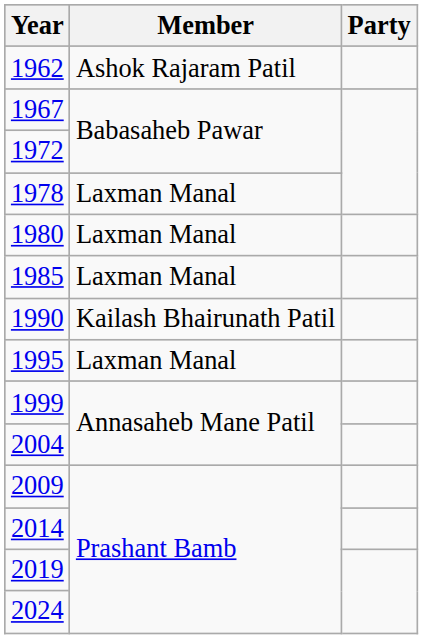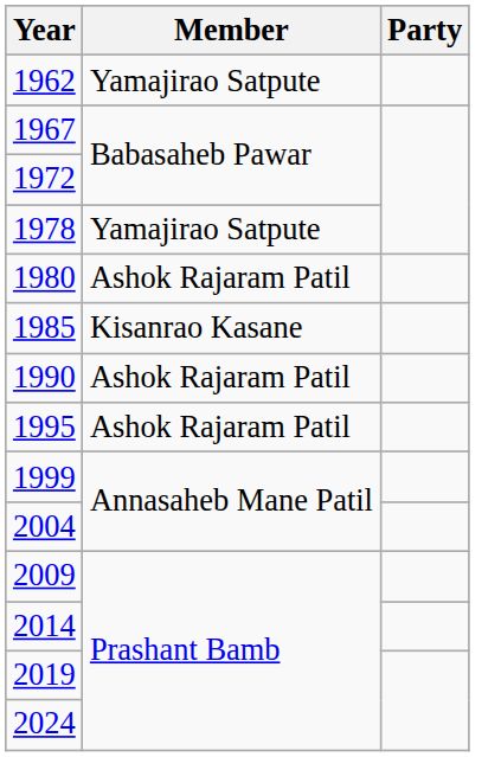1962 | Member: Ashok Rajaram Patil -> Yamajirao Satpute
1978 | Member: Laxman Manal -> Yamajirao Satpute
1980 | Member: Laxman Manal -> Ashok Rajaram Patil
1985 | Member: Laxman Manal -> Kisanrao Kasane
1990 | Member: Kailash Bhairunath Patil -> Ashok Rajaram Patil
1995 | Member: Laxman Manal -> Ashok Rajaram Patil
